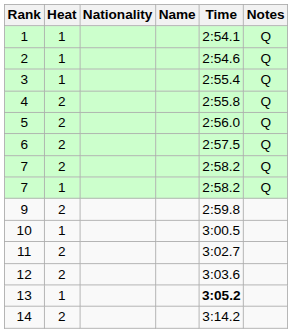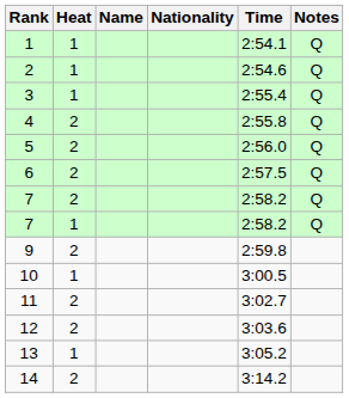columns swapped: Name <-> Nationality
13 | Time: bold -> normal
